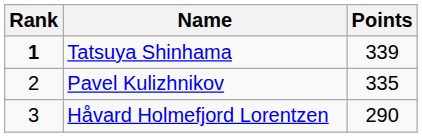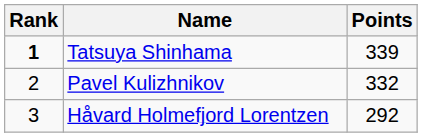Pavel Kulizhnikov | Points: 335 -> 332
Håvard Holmefjord Lorentzen | Points: 290 -> 292
